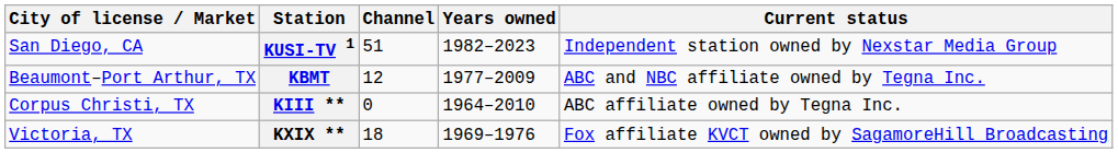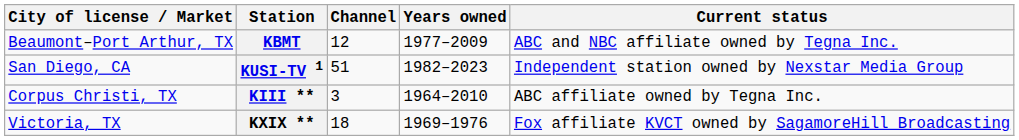rows swapped: KUSI-TV 1 <-> KBMT
KIII ** | Channel: 0 -> 3
